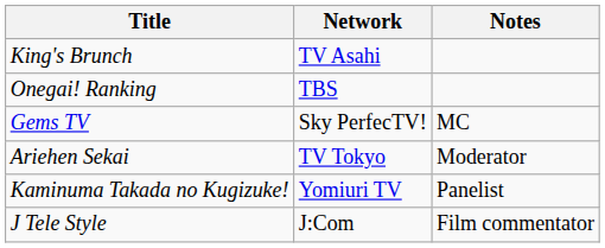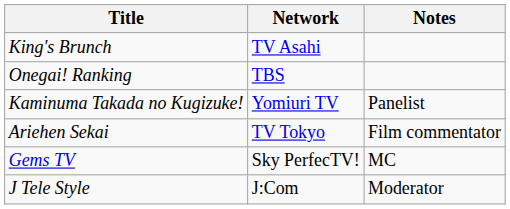rows swapped: Gems TV <-> Kaminuma Takada no Kugizuke!
Ariehen Sekai | Notes: Moderator -> Film commentator
J Tele Style | Notes: Film commentator -> Moderator
